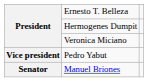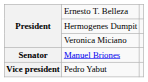rows swapped: Pedro Yabut <-> Manuel Briones
